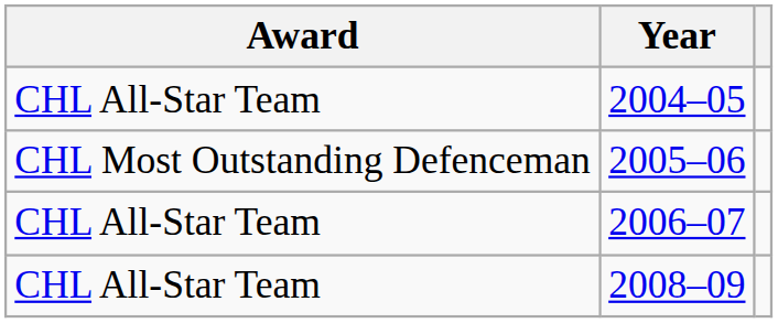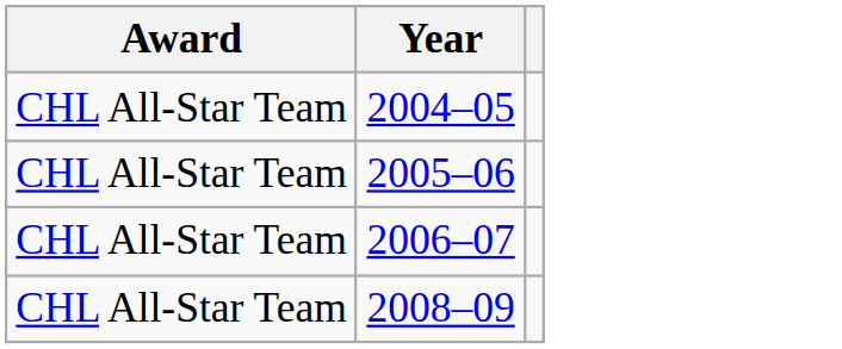2005–06 | Award: CHL Most Outstanding Defenceman -> CHL All-Star Team
